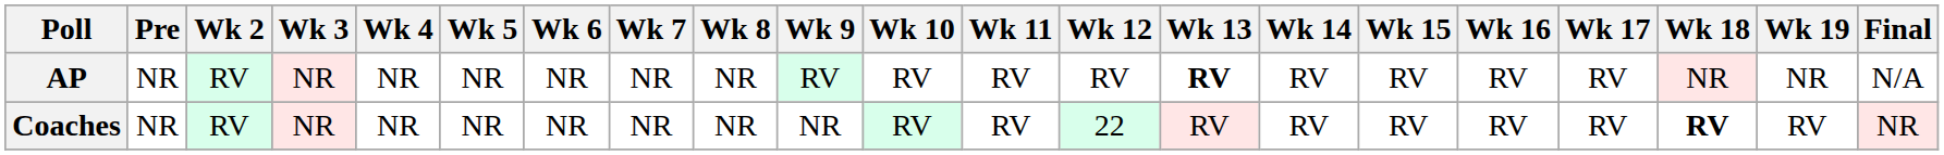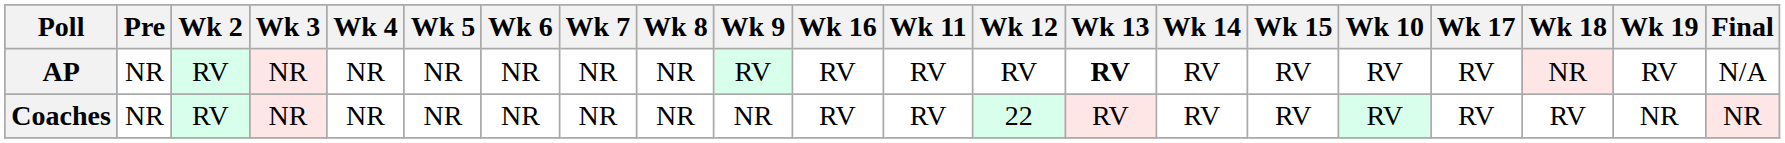columns swapped: Wk 10 <-> Wk 16
AP | Wk 19: NR -> RV
Coaches | Wk 18: bold -> normal
Coaches | Wk 19: RV -> NR
